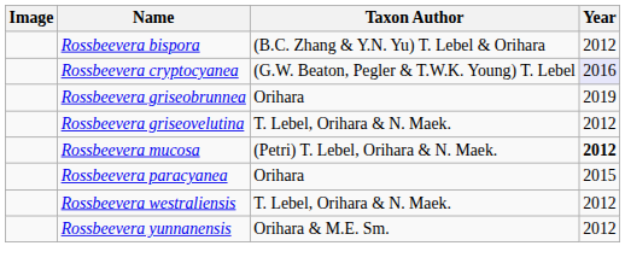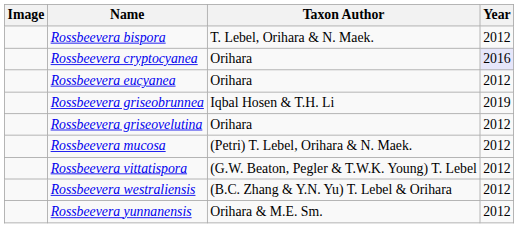Rossbeevera bispora | Taxon Author: (B.C. Zhang & Y.N. Yu) T. Lebel & Orihara -> T. Lebel, Orihara & N. Maek.
Rossbeevera cryptocyanea | Taxon Author: (G.W. Beaton, Pegler & T.W.K. Young) T. Lebel -> Orihara
+ row: Rossbeevera eucyanea | Orihara | 2012
Rossbeevera griseobrunnea | Taxon Author: Orihara -> Iqbal Hosen & T.H. Li
Rossbeevera griseovelutina | Taxon Author: T. Lebel, Orihara & N. Maek. -> Orihara
Rossbeevera mucosa | Year: bold -> normal
- row: Rossbeevera paracyanea | Orihara | 2015
+ row: Rossbeevera vittatispora | (G.W. Beaton, Pegler & T.W.K. Young) T. Lebel | 2012
Rossbeevera westraliensis | Taxon Author: T. Lebel, Orihara & N. Maek. -> (B.C. Zhang & Y.N. Yu) T. Lebel & Orihara
